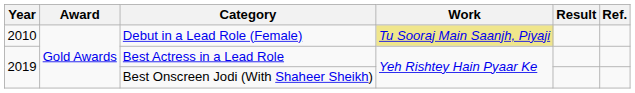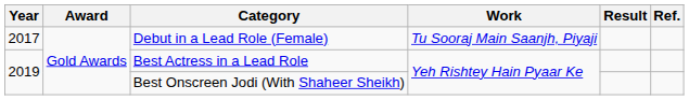Debut in a Lead Role (Female) | Year: 2010 -> 2017
Debut in a Lead Role (Female) | Work: khaki background -> no background
